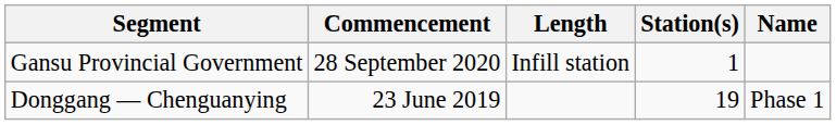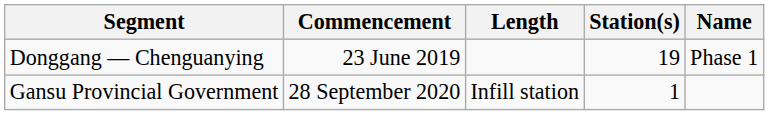rows swapped: Donggang — Chenguanying <-> Gansu Provincial Government
